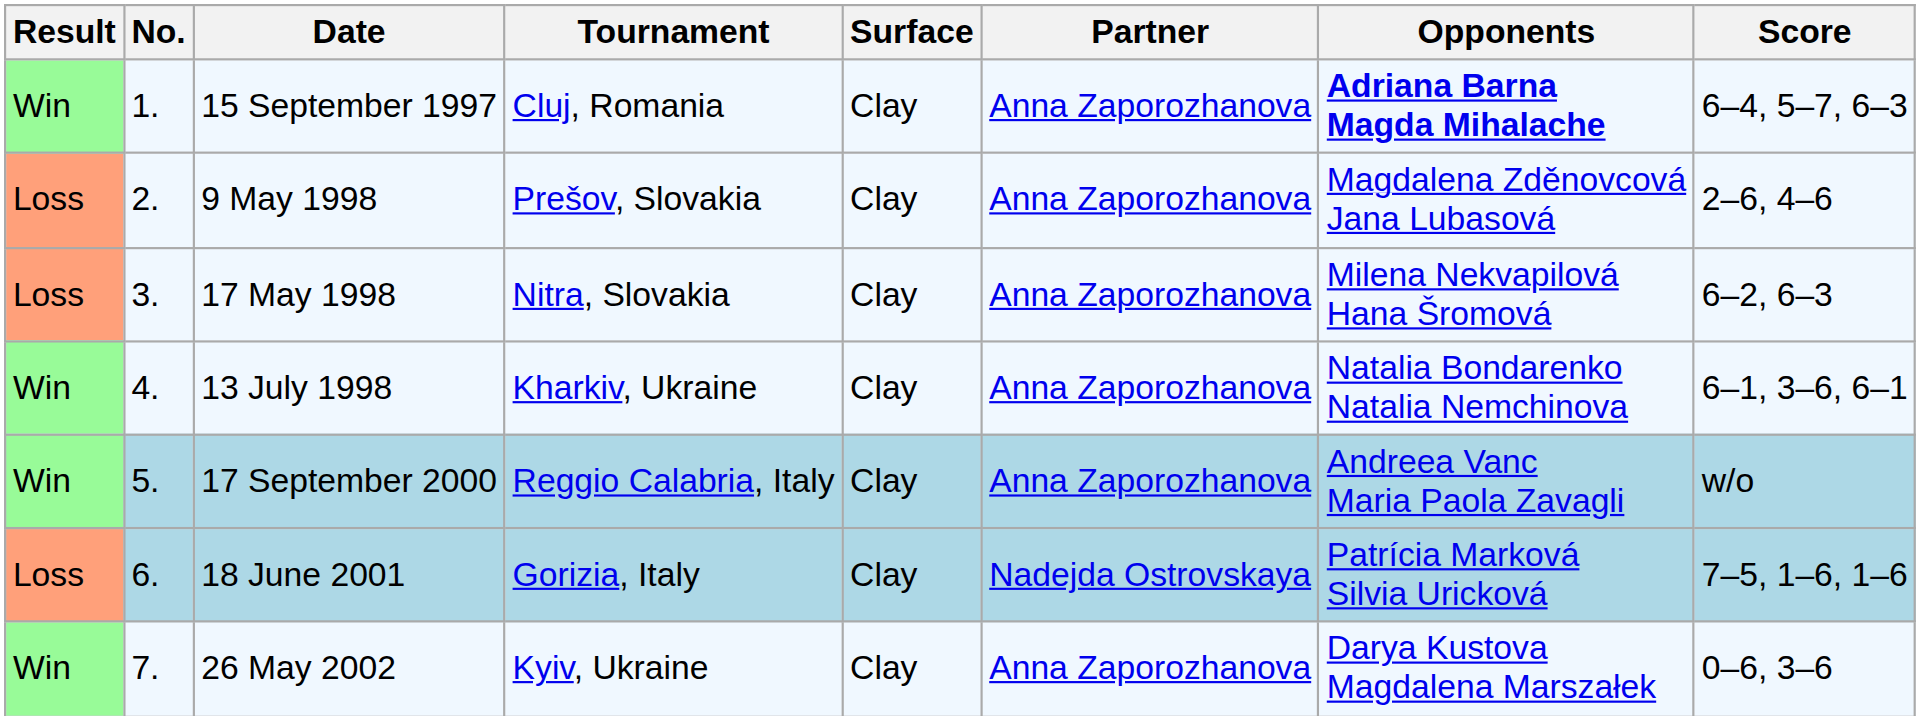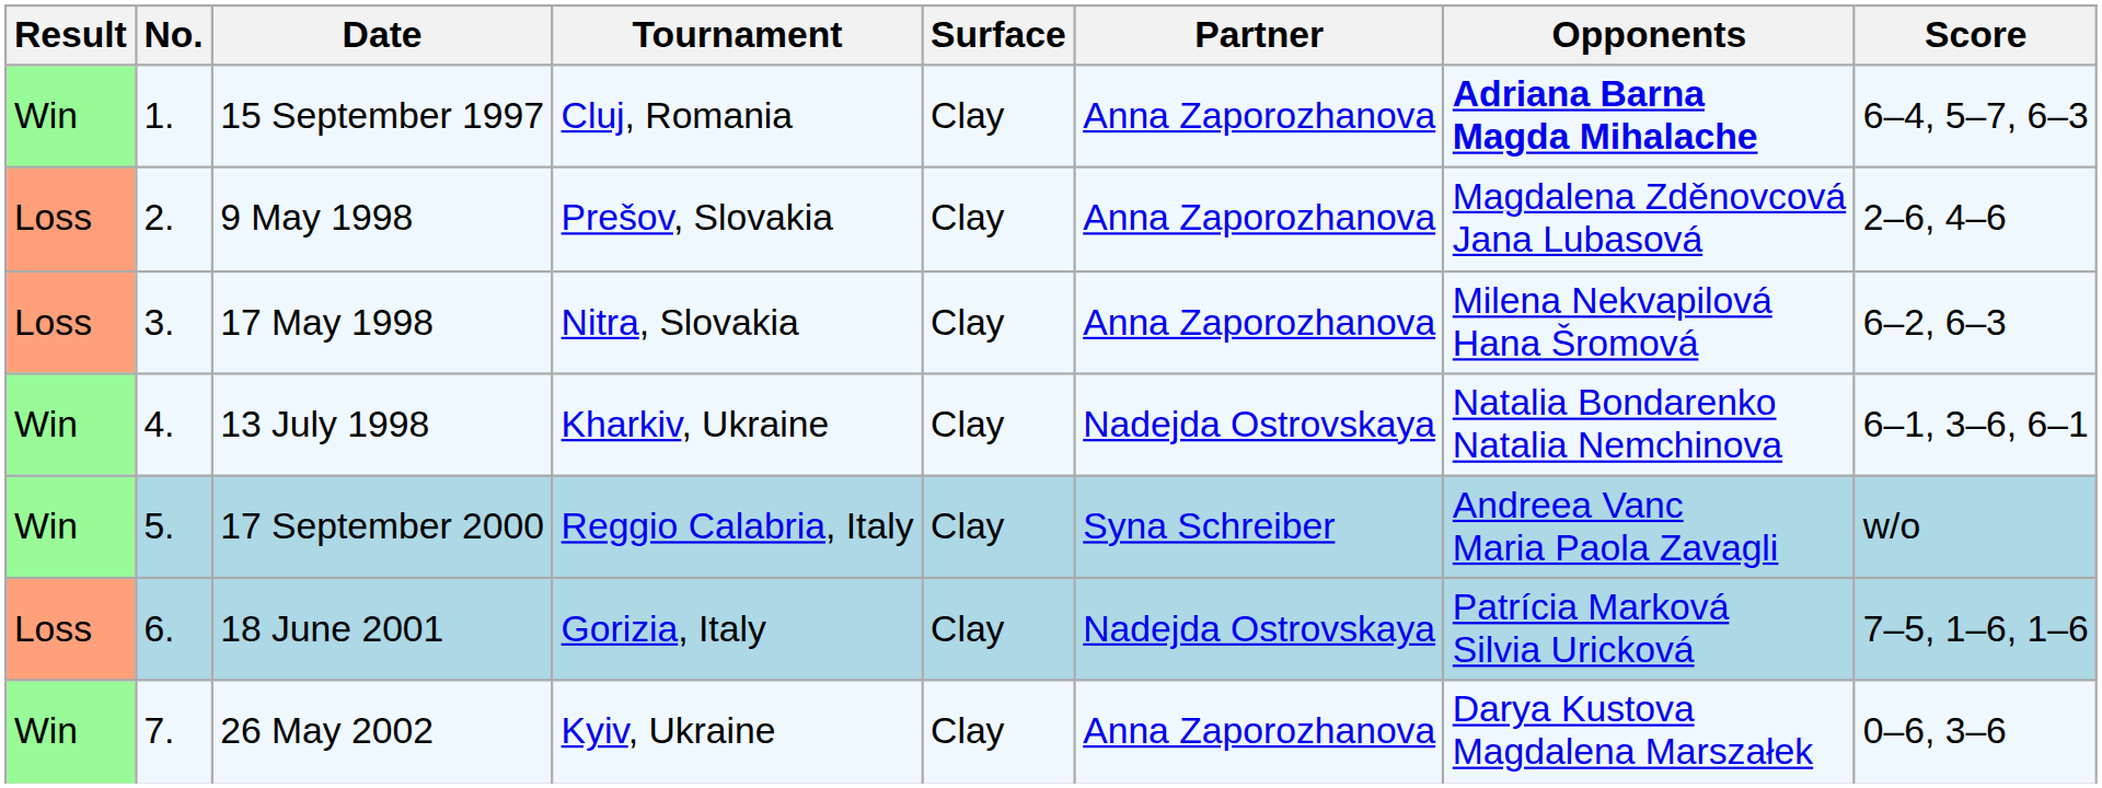13 July 1998 | Partner: Anna Zaporozhanova -> Nadejda Ostrovskaya
17 September 2000 | Partner: Anna Zaporozhanova -> Syna Schreiber
